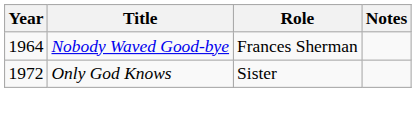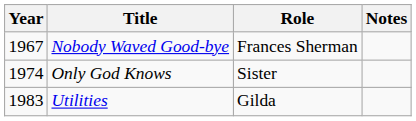Nobody Waved Good-bye | Year: 1964 -> 1967
Only God Knows | Year: 1972 -> 1974
+ row: 1983 | Utilities | Gilda
